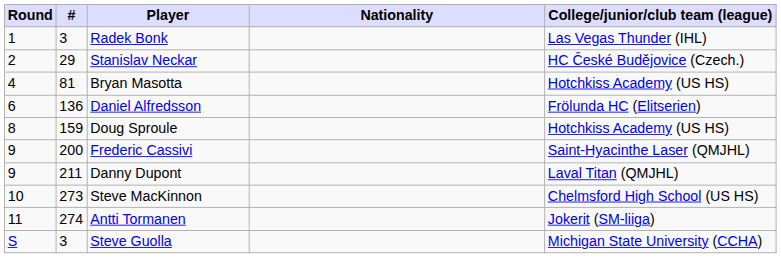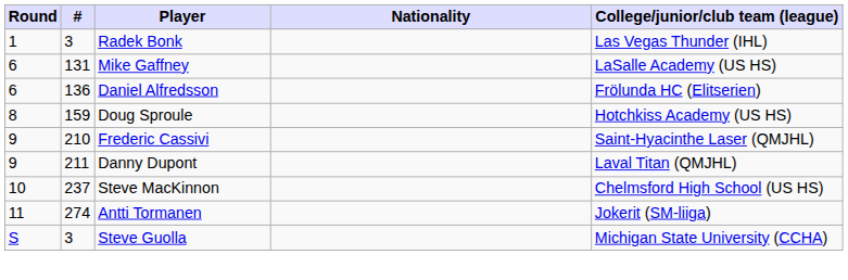- row: 2 | 29 | Stanislav Neckar | HC České Budějovice (Czech.)
- row: 4 | 81 | Bryan Masotta | Hotchkiss Academy (US HS)
+ row: 6 | 131 | Mike Gaffney | LaSalle Academy (US HS)
Frederic Cassivi | #: 200 -> 210
Steve MacKinnon | #: 273 -> 237
